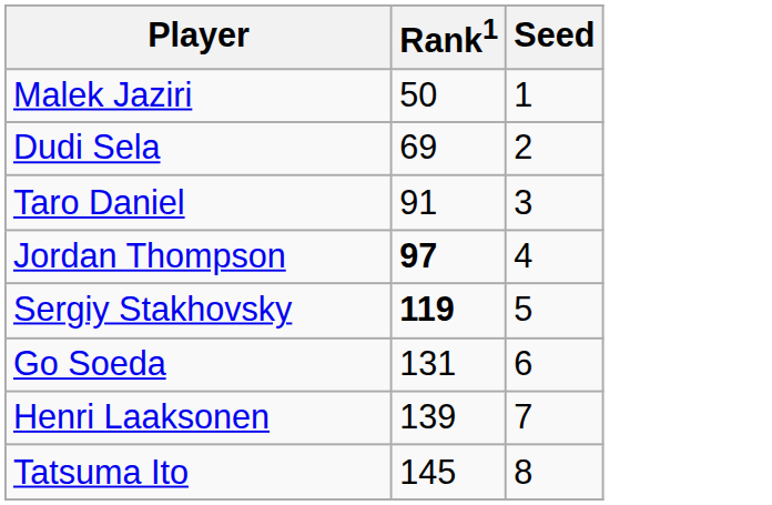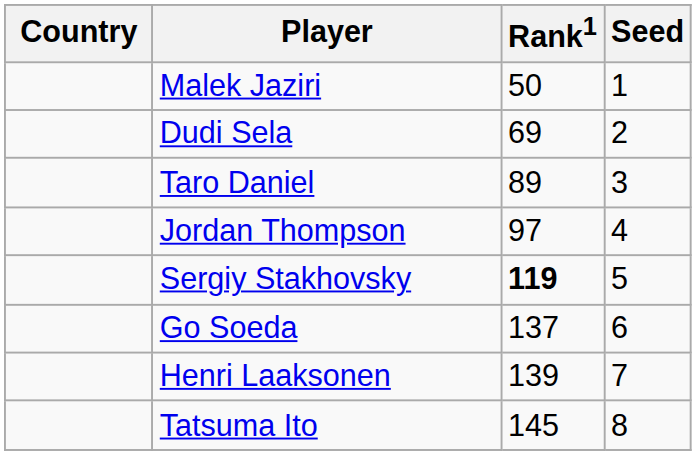+ column: Country
Taro Daniel | Rank1: 91 -> 89
Jordan Thompson | Rank1: bold -> normal
Go Soeda | Rank1: 131 -> 137
